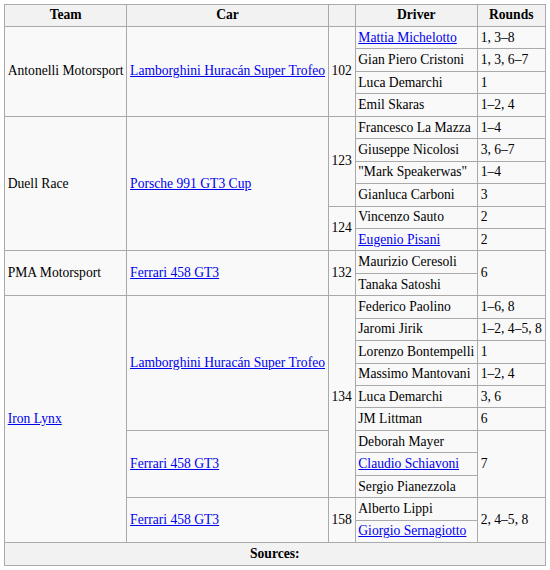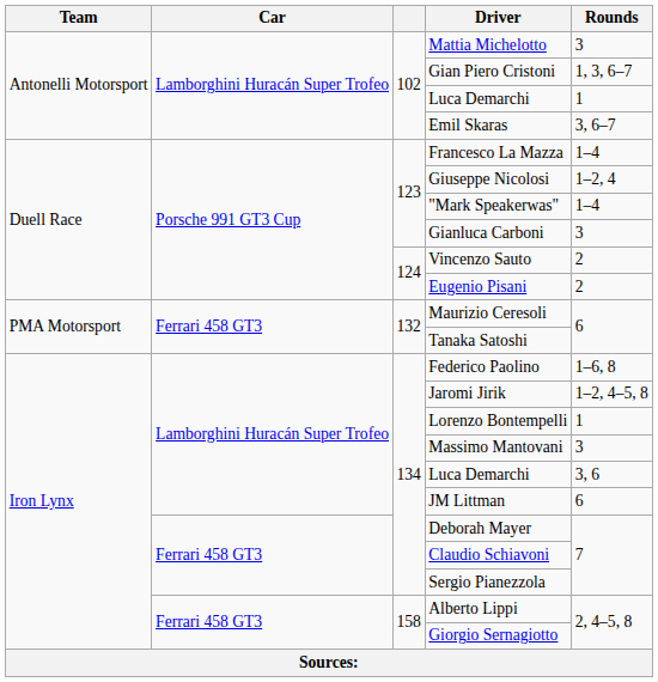Mattia Michelotto | Rounds: 1, 3–8 -> 3
Emil Skaras | Rounds: 1–2, 4 -> 3, 6–7
Giuseppe Nicolosi | Rounds: 3, 6–7 -> 1–2, 4
Massimo Mantovani | Rounds: 1–2, 4 -> 3
